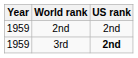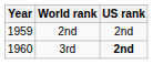3rd | Year: 1959 -> 1960
